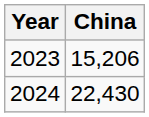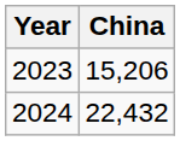2024 | China: 22,430 -> 22,432
